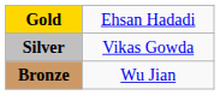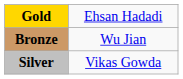rows swapped: Silver <-> Bronze
